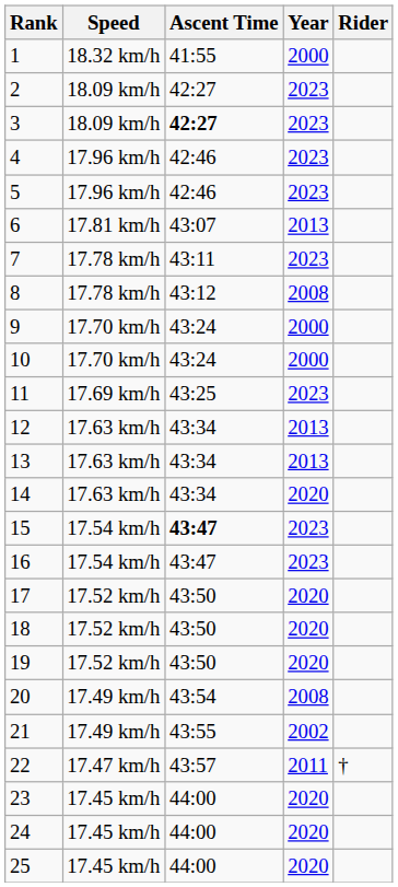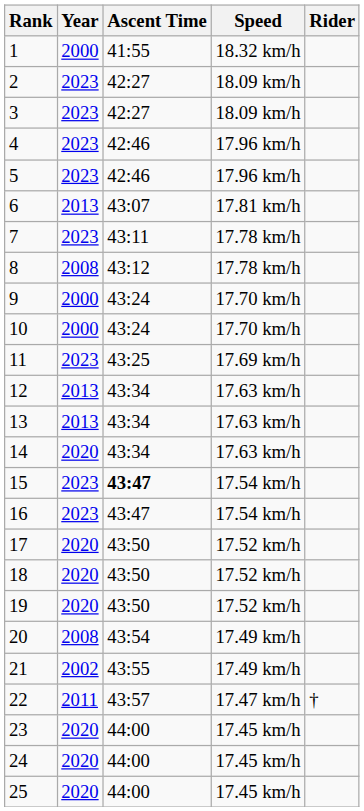columns swapped: Year <-> Speed
3 | Ascent Time: bold -> normal
